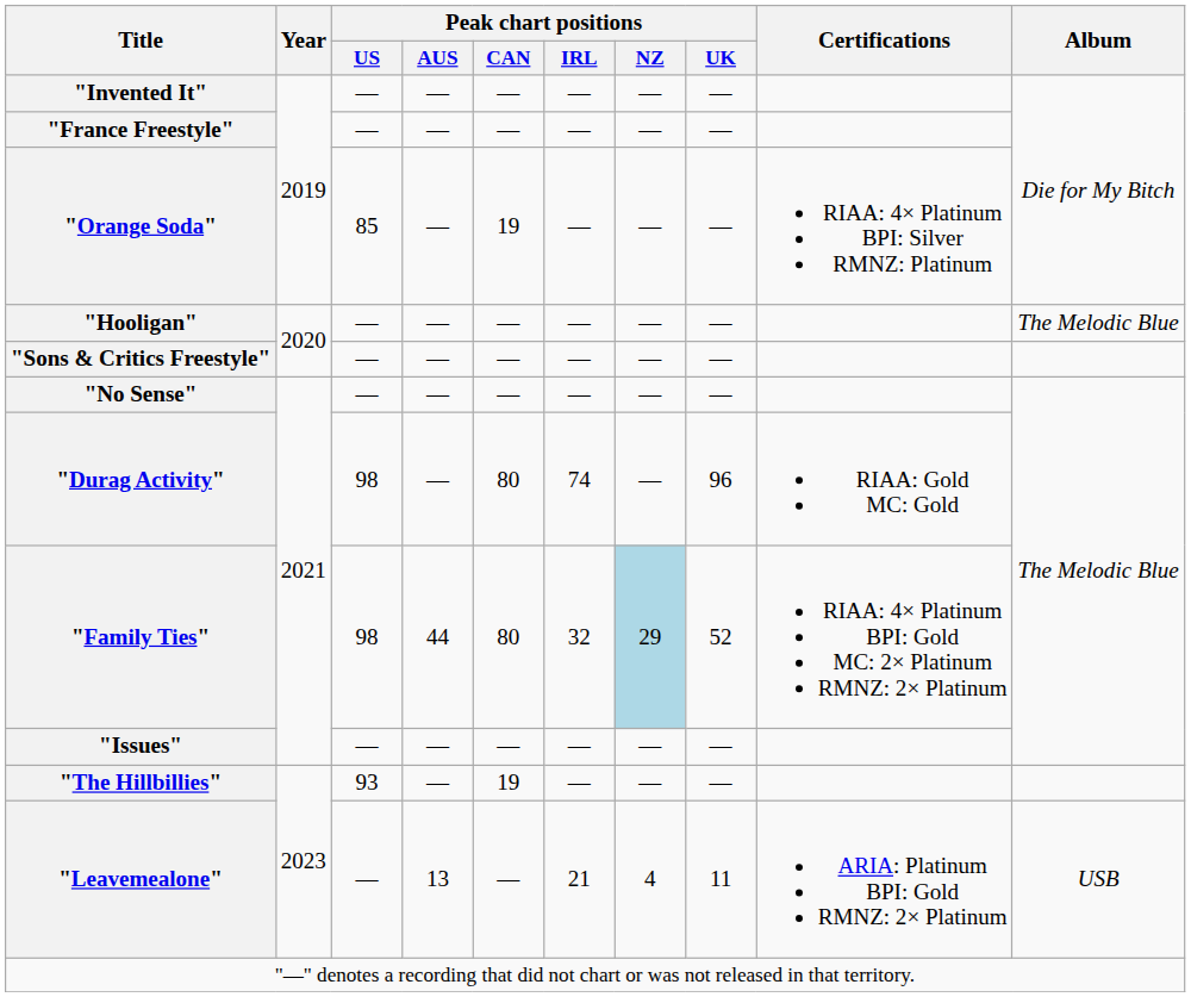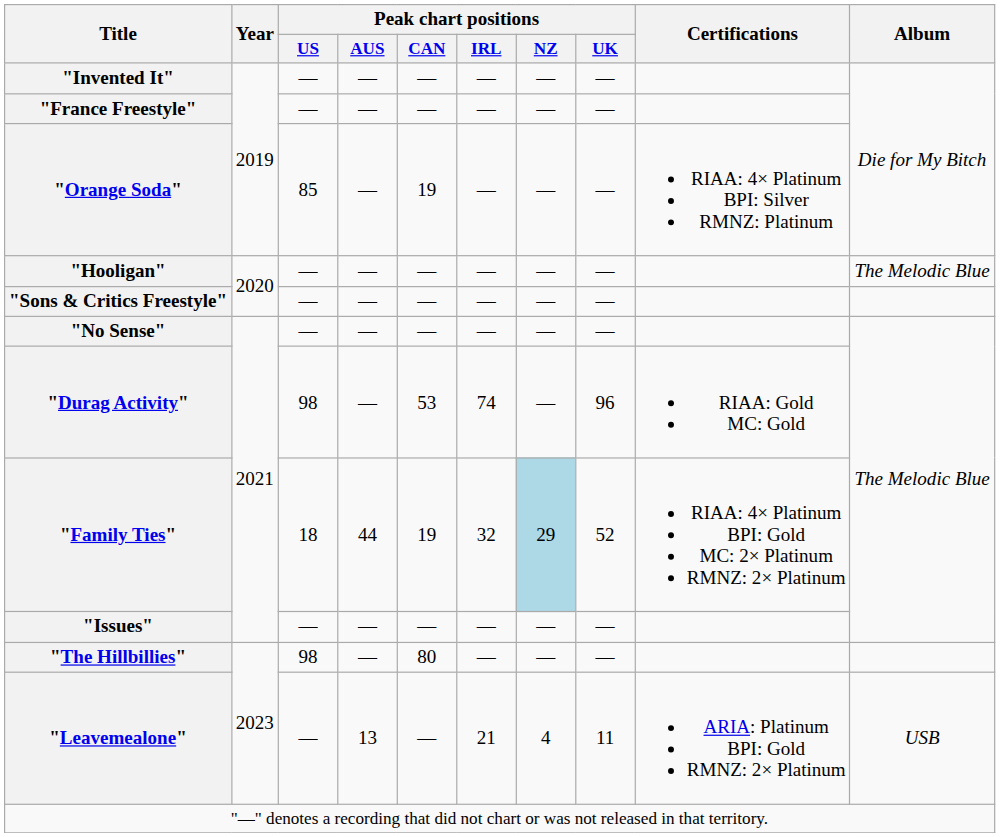"Durag Activity" | Peak chart positions / CAN: 80 -> 53
"Family Ties" | Peak chart positions / US: 98 -> 18
"Family Ties" | Peak chart positions / CAN: 80 -> 19
"The Hillbillies" | Peak chart positions / US: 93 -> 98
"The Hillbillies" | Peak chart positions / CAN: 19 -> 80
